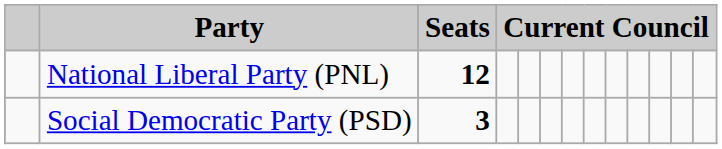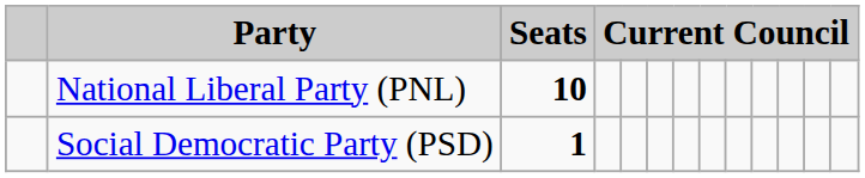National Liberal Party (PNL) | Seats: 12 -> 10
Social Democratic Party (PSD) | Seats: 3 -> 1
